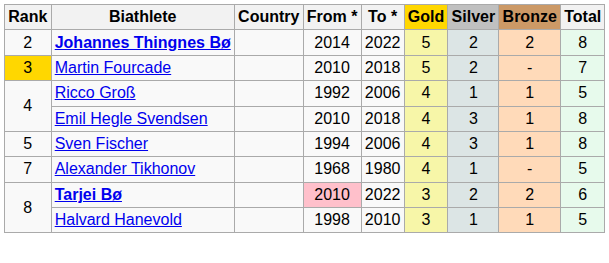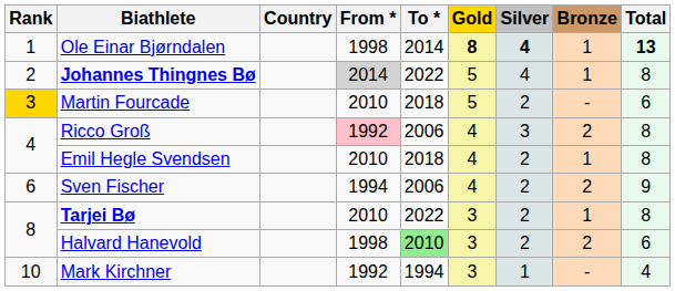+ row: 1 | Ole Einar Bjørndalen | 1998 | 2014 | 8 | 4 | 1 | 13
Johannes Thingnes Bø | From *: no background -> lightgrey background
Johannes Thingnes Bø | Silver: 2 -> 4
Johannes Thingnes Bø | Bronze: 2 -> 1
Martin Fourcade | Total: 7 -> 6
Ricco Groß | From *: no background -> pink background
Ricco Groß | Silver: 1 -> 3
Ricco Groß | Bronze: 1 -> 2
Ricco Groß | Total: 5 -> 8
Emil Hegle Svendsen | Silver: 3 -> 2
Sven Fischer | Rank: 5 -> 6
Sven Fischer | Silver: 3 -> 2
Sven Fischer | Bronze: 1 -> 2
Sven Fischer | Total: 8 -> 9
- row: 7 | Alexander Tikhonov | 1968 | 1980 | 4 | 1 | - | 5
Tarjei Bø | From *: pink background -> no background
Tarjei Bø | Bronze: 2 -> 1
Tarjei Bø | Total: 6 -> 8
Halvard Hanevold | To *: no background -> lightgreen background
Halvard Hanevold | Silver: 1 -> 2
Halvard Hanevold | Bronze: 1 -> 2
Halvard Hanevold | Total: 5 -> 6
+ row: 10 | Mark Kirchner | 1992 | 1994 | 3 | 1 | - | 4
